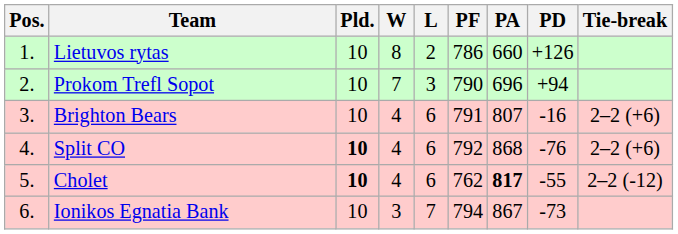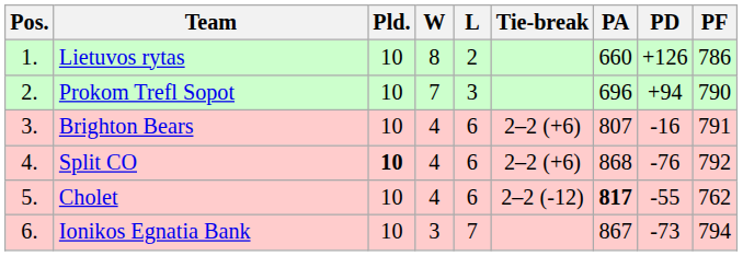columns swapped: PF <-> Tie-break
Cholet | Pld.: bold -> normal
